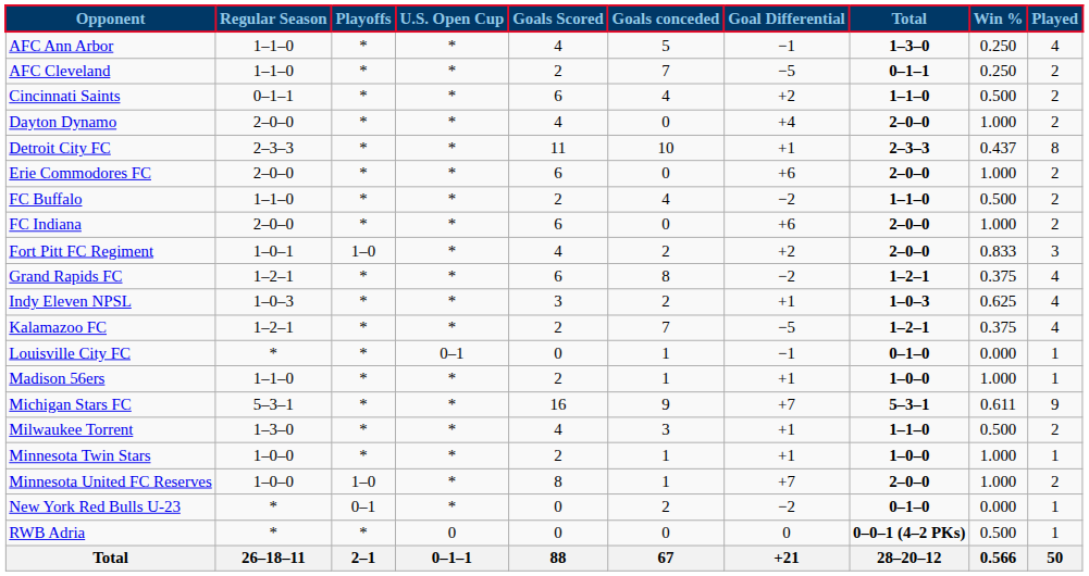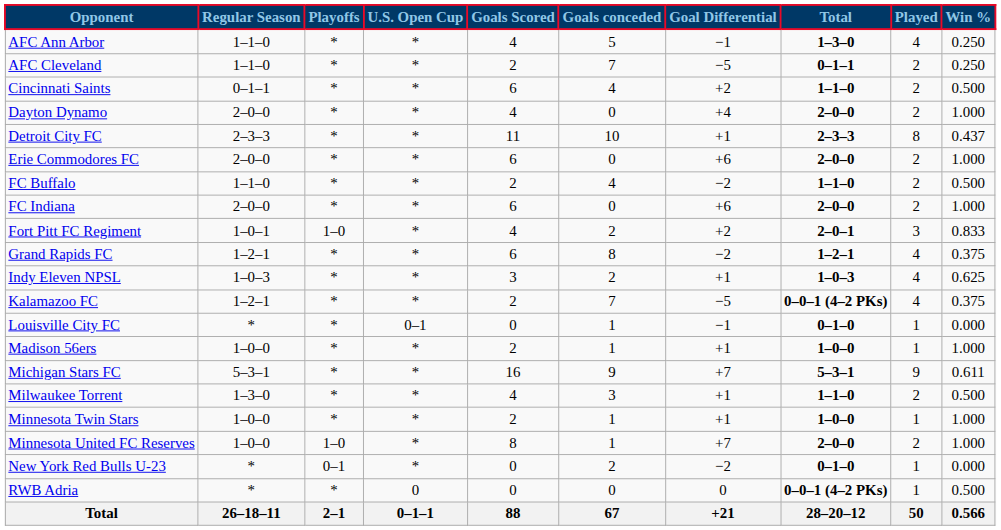columns swapped: Played <-> Win %
Fort Pitt FC Regiment | Total: 2–0–0 -> 2–0–1
Kalamazoo FC | Total: 1–2–1 -> 0–0–1 (4–2 PKs)
Madison 56ers | Regular Season: 1–1–0 -> 1–0–0
